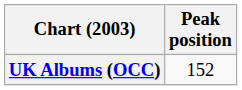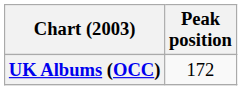UK Albums (OCC) | Peak position: 152 -> 172
